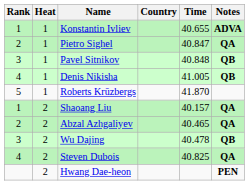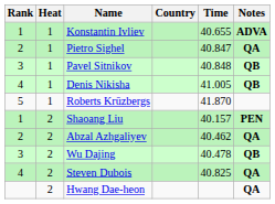Shaoang Liu | Notes: QA -> PEN
Abzal Azhgaliyev | Time: 40.465 -> 40.462
Hwang Dae-heon | Notes: PEN -> QA
